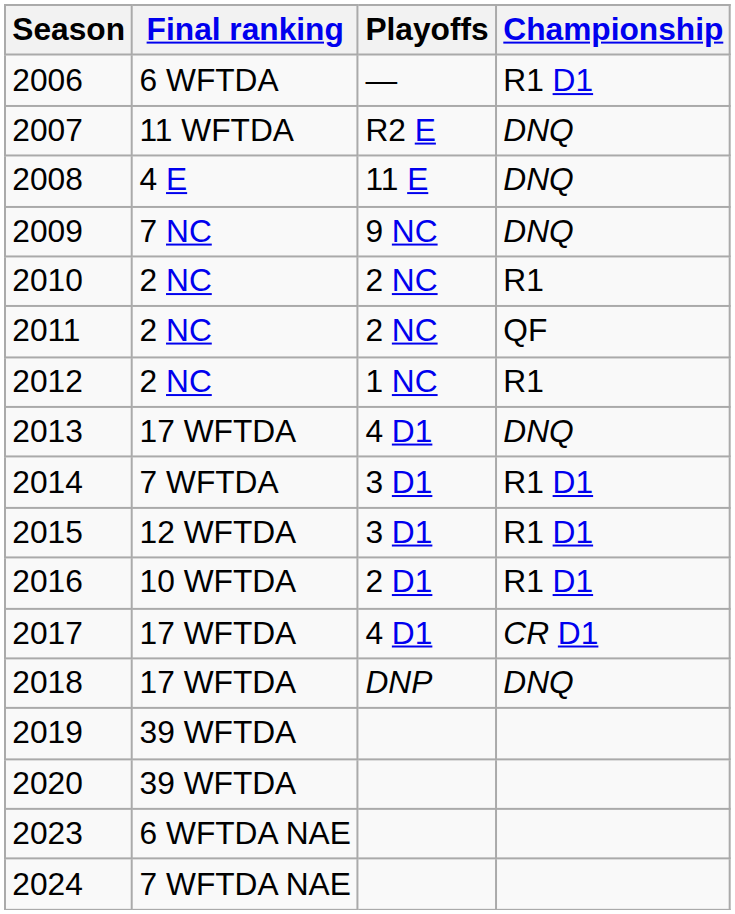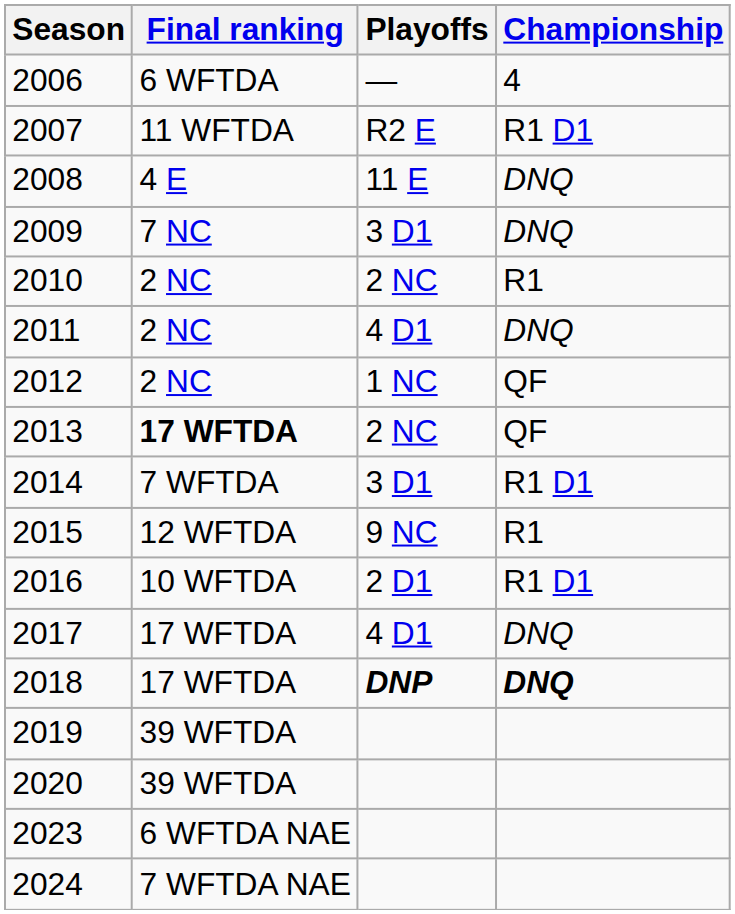2006 | Championship: R1 D1 -> 4
2007 | Championship: DNQ -> R1 D1
2009 | Playoffs: 9 NC -> 3 D1
2011 | Playoffs: 2 NC -> 4 D1
2011 | Championship: QF -> DNQ
2012 | Championship: R1 -> QF
2013 | Final ranking: normal -> bold
2013 | Playoffs: 4 D1 -> 2 NC
2013 | Championship: DNQ -> QF
2015 | Playoffs: 3 D1 -> 9 NC
2015 | Championship: R1 D1 -> R1
2017 | Championship: CR D1 -> DNQ
2018 | Playoffs: normal -> bold
2018 | Championship: normal -> bold
